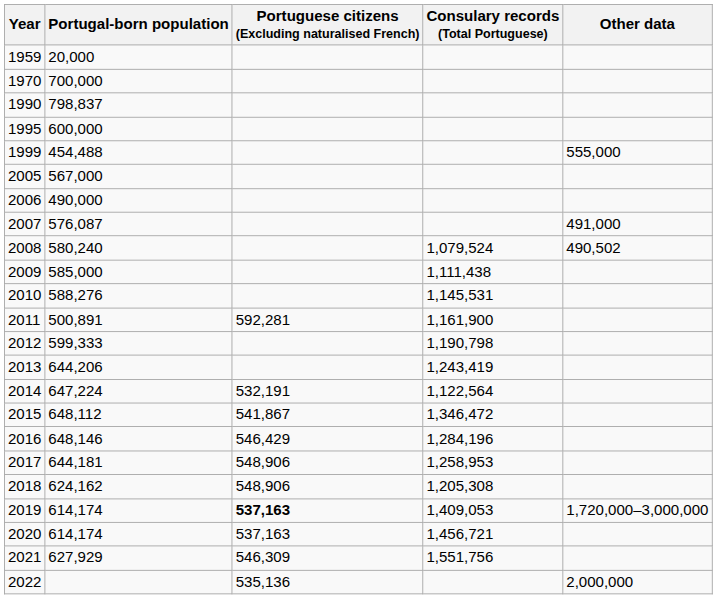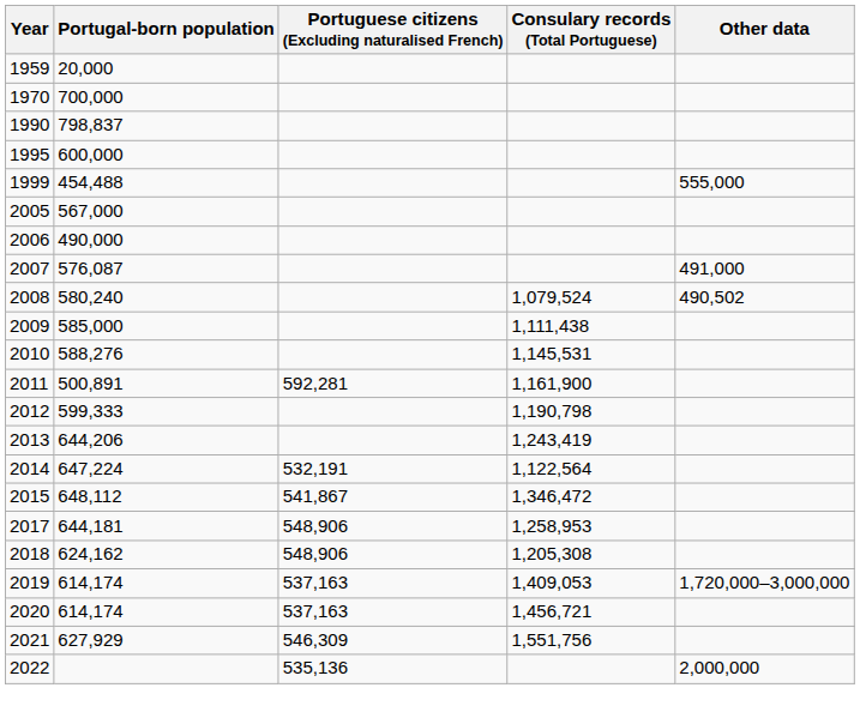- row: 2016 | 648,146 | 546,429 | 1,284,196
2019 | Portuguese citizens (Excluding naturalised French): bold -> normal
